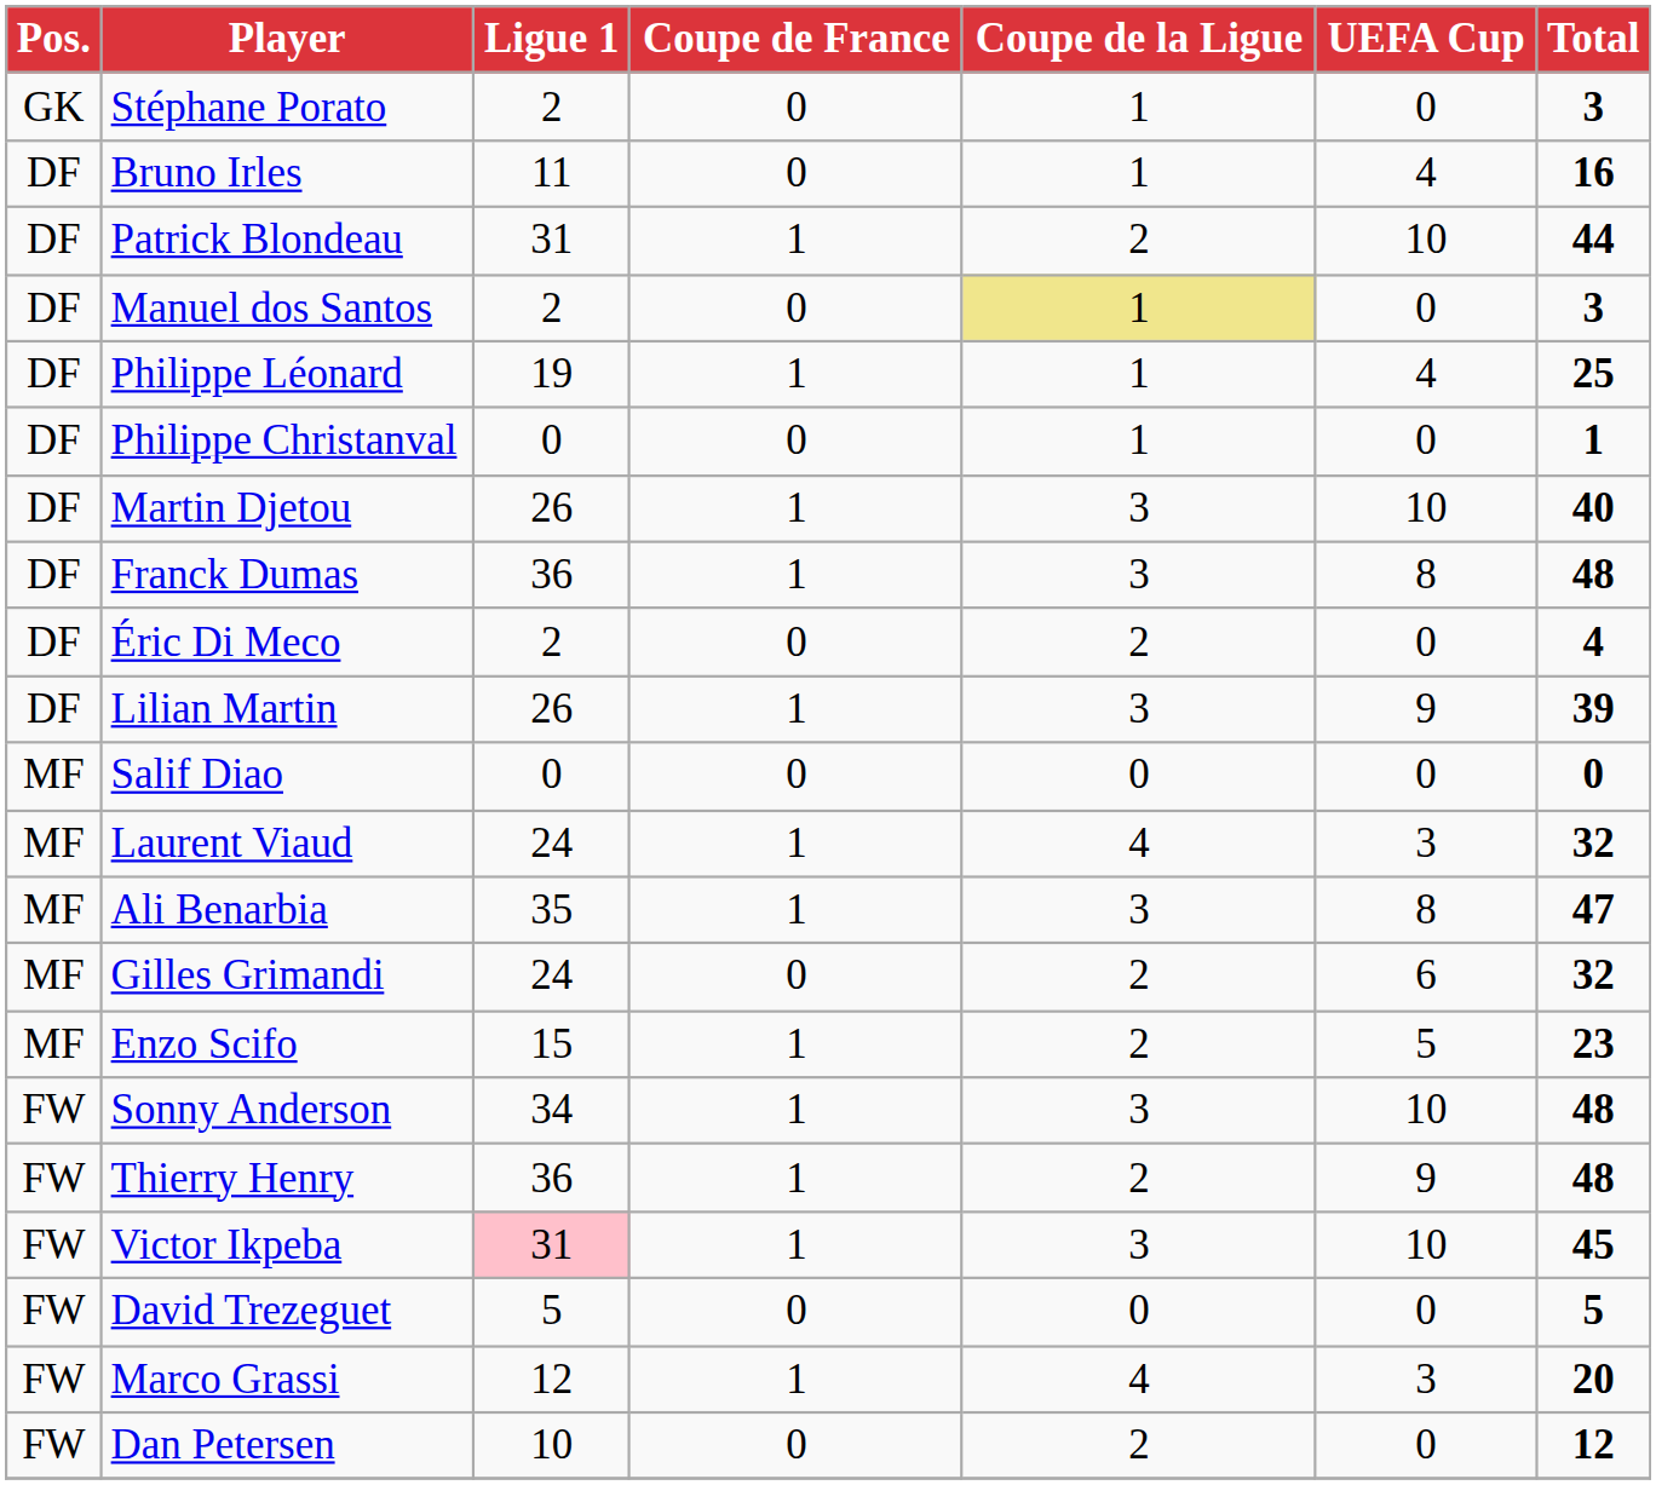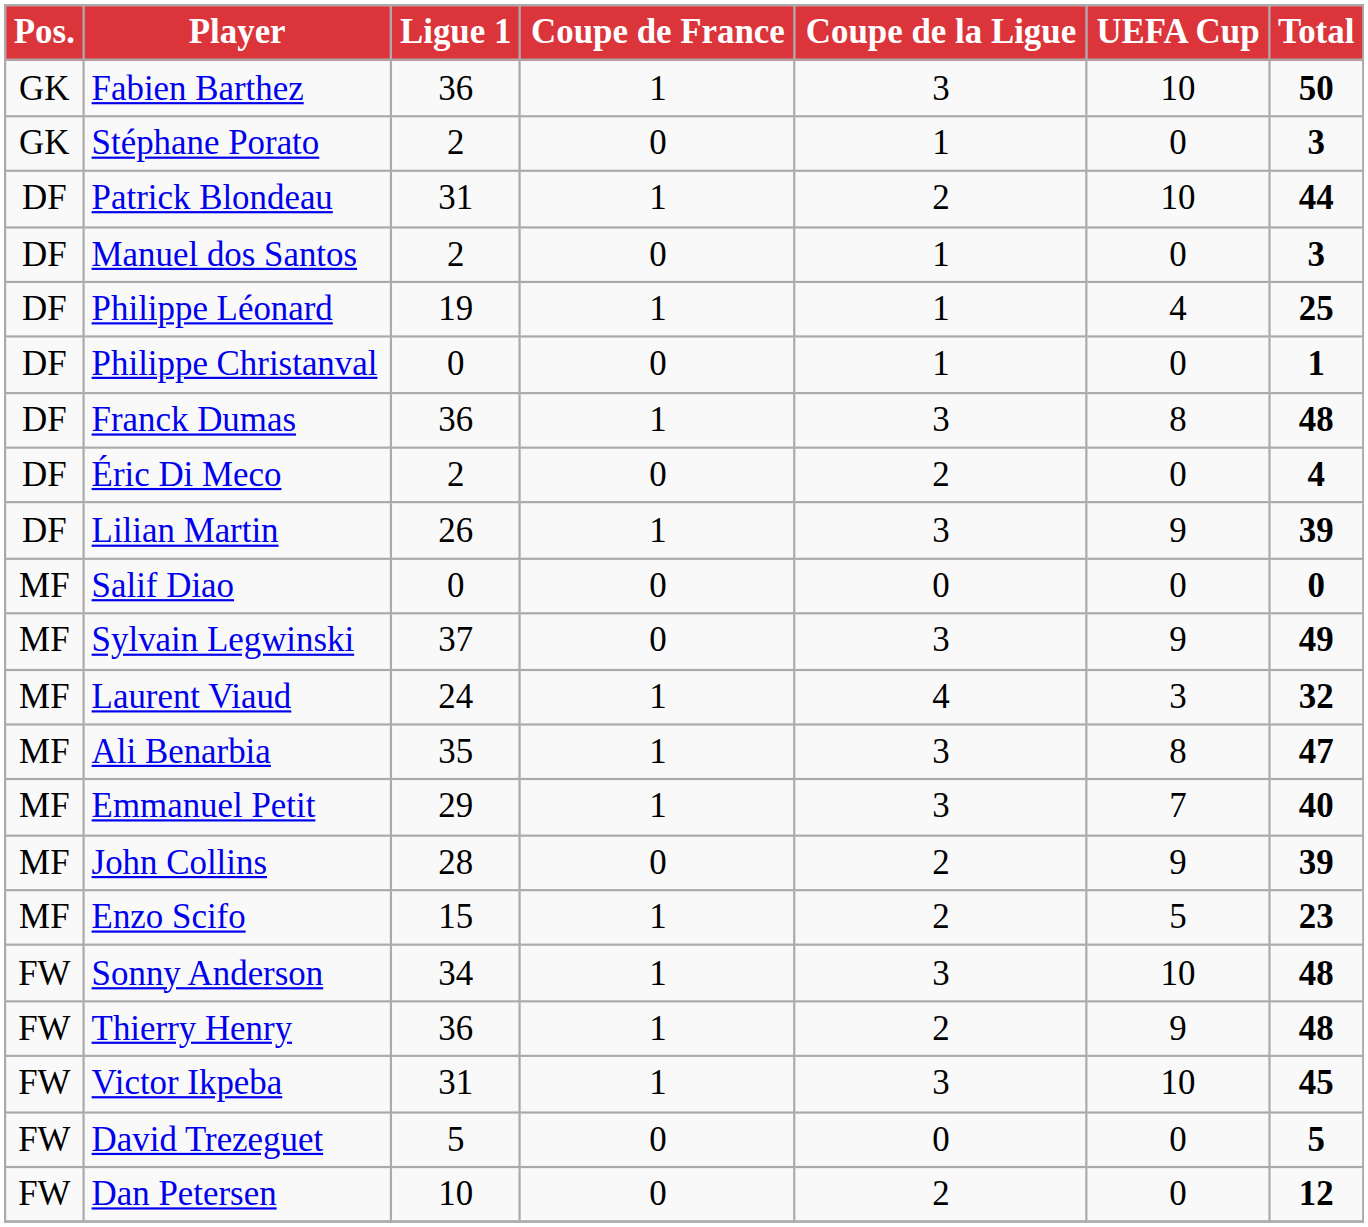+ row: GK | Fabien Barthez | 36 | 1 | 3 | 10 | 50
- row: DF | Bruno Irles | 11 | 0 | 1 | 4 | 16
Manuel dos Santos | Coupe de la Ligue: khaki background -> no background
- row: DF | Martin Djetou | 26 | 1 | 3 | 10 | 40
+ row: MF | Sylvain Legwinski | 37 | 0 | 3 | 9 | 49
- row: MF | Gilles Grimandi | 24 | 0 | 2 | 6 | 32
+ row: MF | Emmanuel Petit | 29 | 1 | 3 | 7 | 40
+ row: MF | John Collins | 28 | 0 | 2 | 9 | 39
Victor Ikpeba | Ligue 1: pink background -> no background
- row: FW | Marco Grassi | 12 | 1 | 4 | 3 | 20
